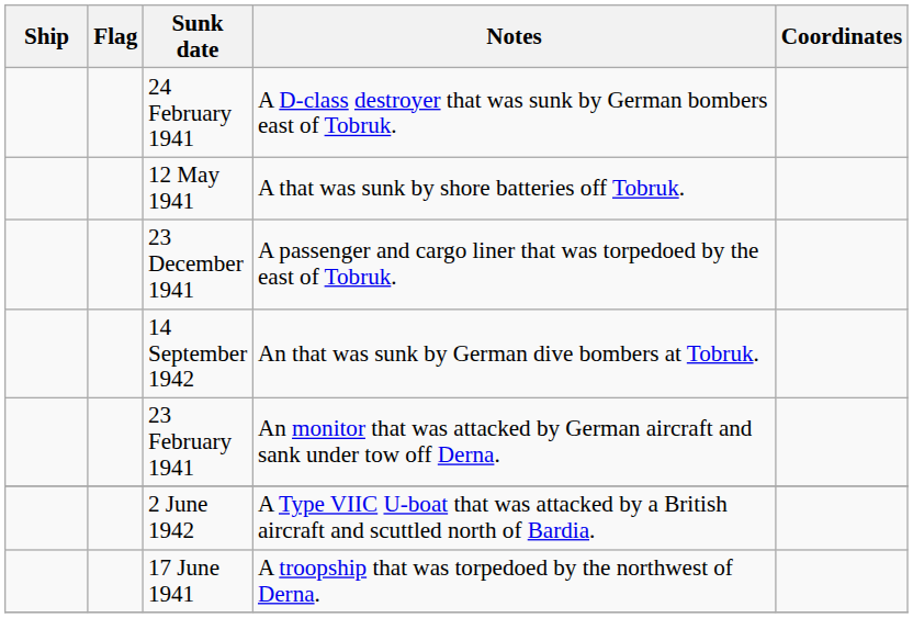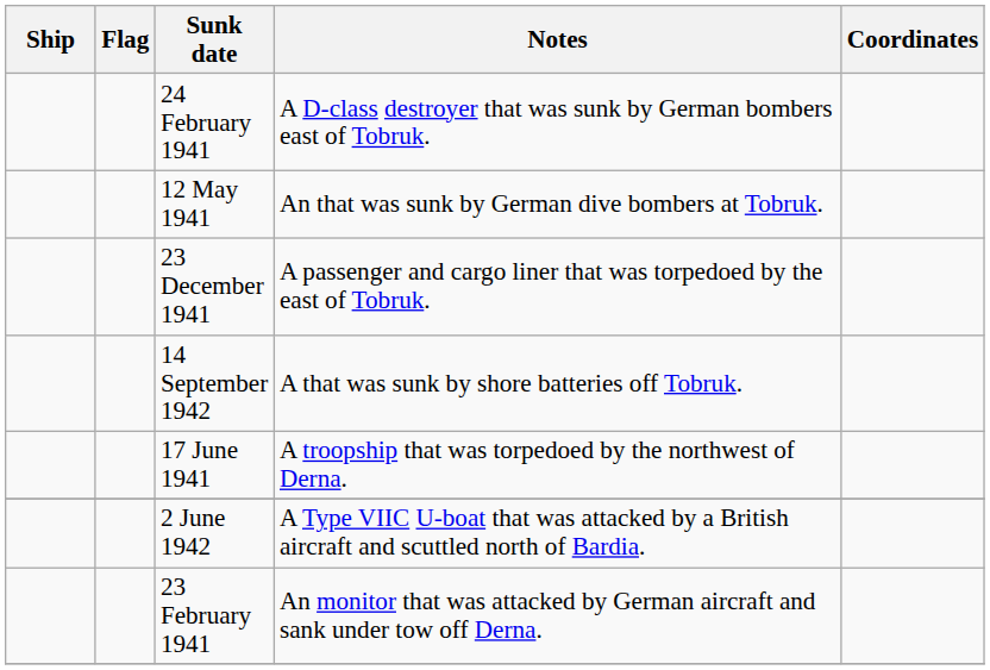12 May 1941 | Notes: A that was sunk by shore batteries off Tobruk. -> An that was sunk by German dive bombers at Tobruk.
14 September 1942 | Notes: An that was sunk by German dive bombers at Tobruk. -> A that was sunk by shore batteries off Tobruk.
rows swapped: 23 February 1941 <-> 17 June 1941
